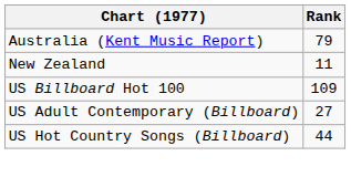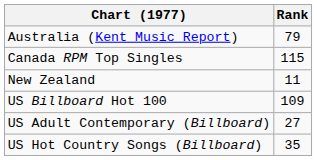+ row: Canada RPM Top Singles | 115
US Hot Country Songs (Billboard) | Rank: 44 -> 35
